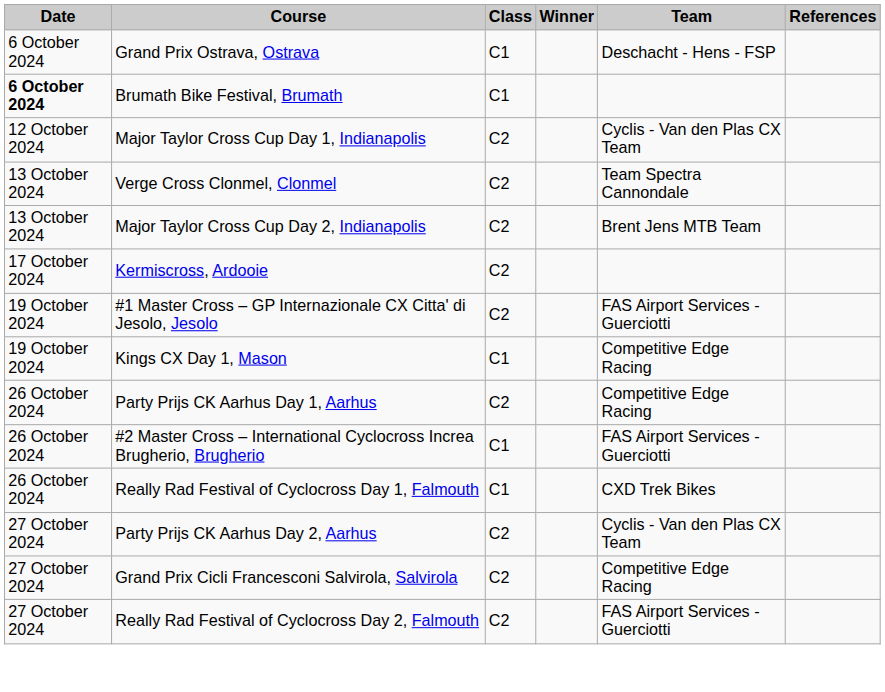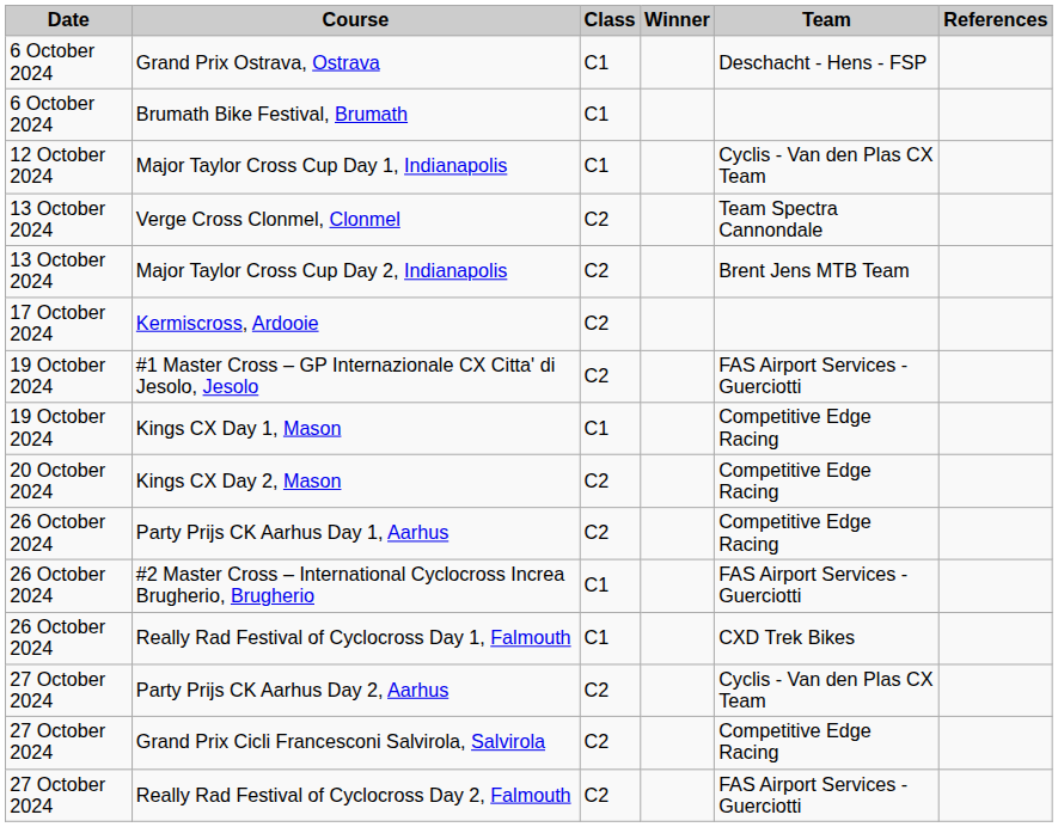Brumath Bike Festival, Brumath | Date: bold -> normal
Major Taylor Cross Cup Day 1, Indianapolis | Class: C2 -> C1
+ row: 20 October 2024 | Kings CX Day 2, Mason | C2 | Competitive Edge Racing
